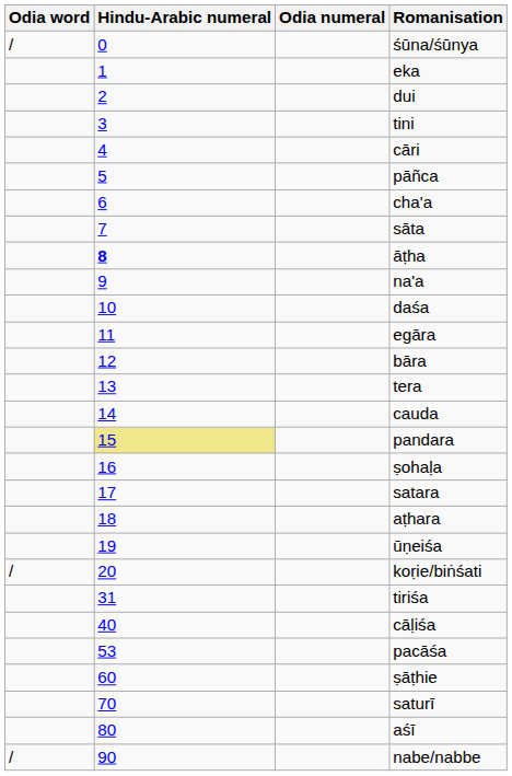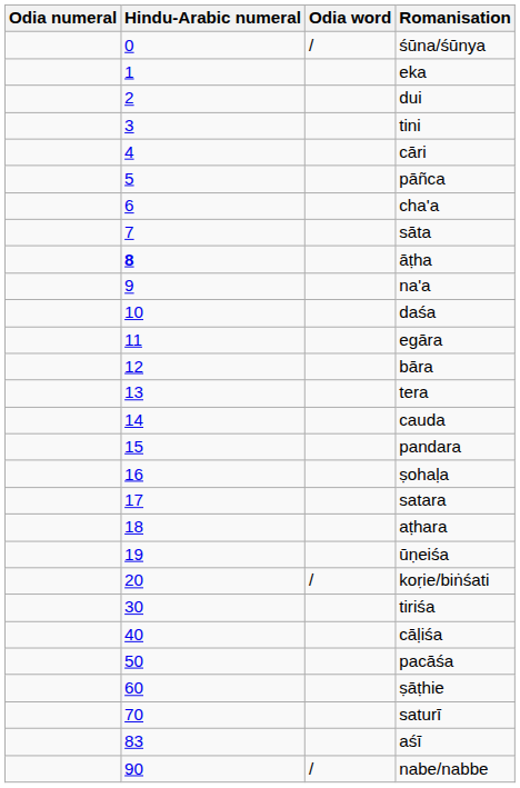columns swapped: Odia numeral <-> Odia word
pandara | Hindu-Arabic numeral: khaki background -> no background
tiriśa | Hindu-Arabic numeral: 31 -> 30
pacāśa | Hindu-Arabic numeral: 53 -> 50
aśī | Hindu-Arabic numeral: 80 -> 83
